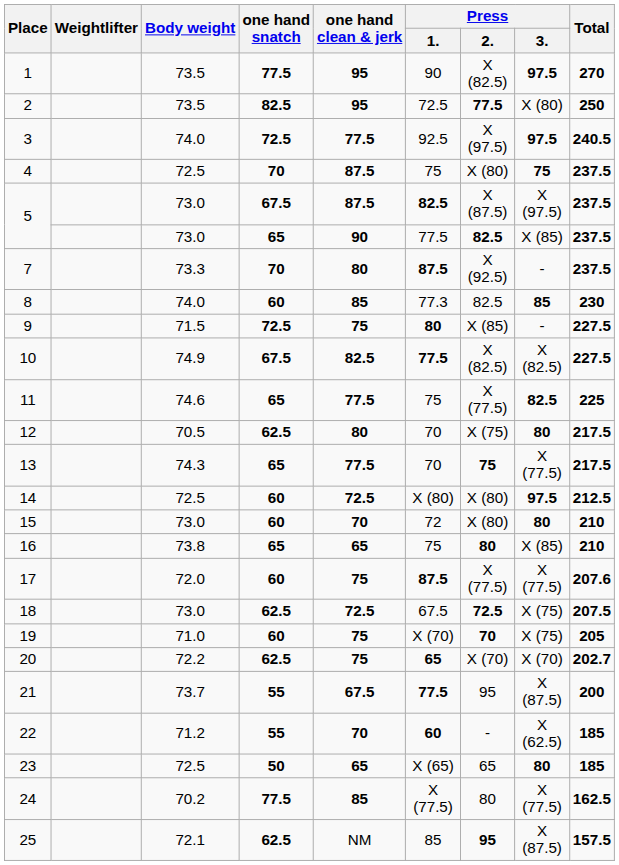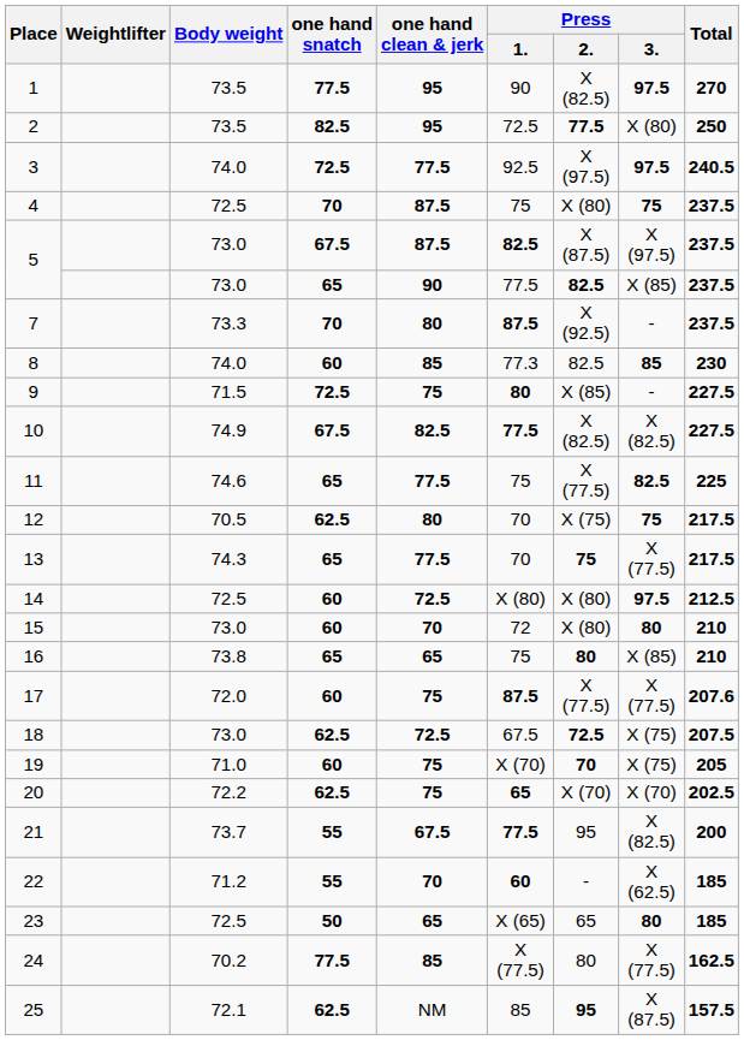12 | Press / 3.: 80 -> 75
20 | Total: 202.7 -> 202.5
21 | Press / 3.: X (87.5) -> X (82.5)
